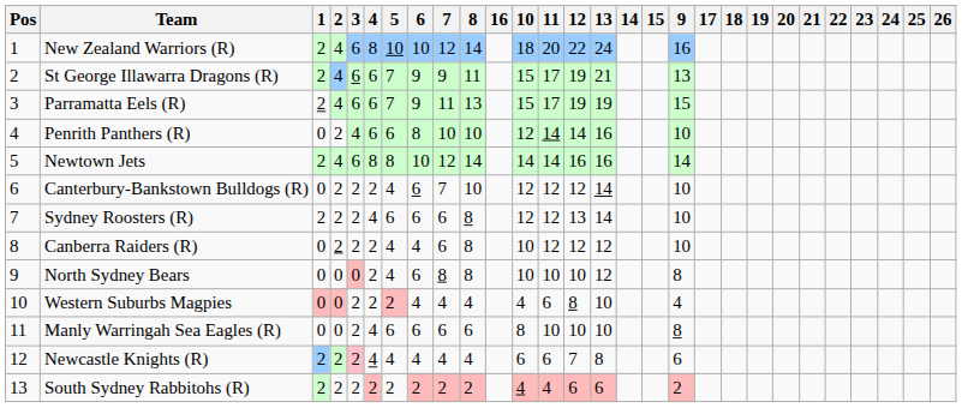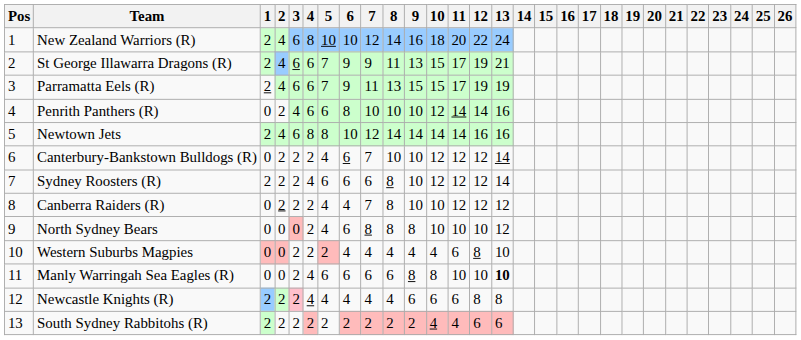columns swapped: 9 <-> 16
Sydney Roosters (R) | 12: 13 -> 12
Canberra Raiders (R) | 7: 6 -> 7
Manly Warringah Sea Eagles (R) | 13: normal -> bold
Newcastle Knights (R) | 12: 7 -> 8
